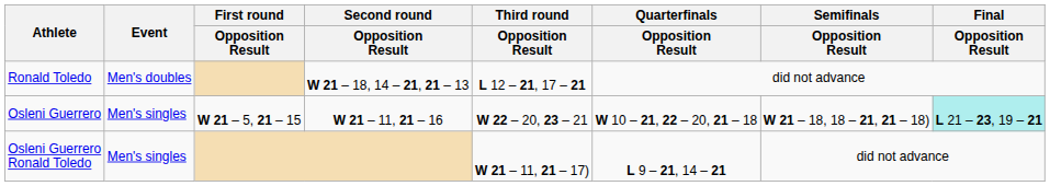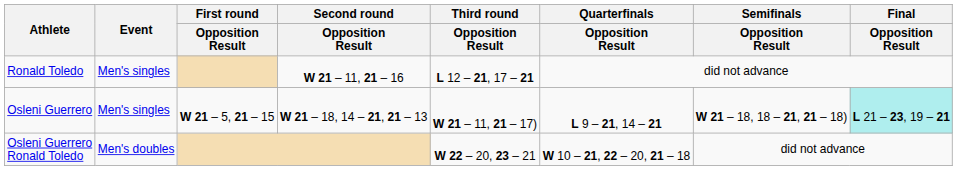Ronald Toledo | Event: Men's doubles -> Men's singles
Ronald Toledo | Second round / Opposition Result: W 21 – 18, 14 – 21, 21 – 13 -> W 21 – 11, 21 – 16
Osleni Guerrero | Second round / Opposition Result: W 21 – 11, 21 – 16 -> W 21 – 18, 14 – 21, 21 – 13
Osleni Guerrero | Third round / Opposition Result: W 22 – 20, 23 – 21 -> W 21 – 11, 21 – 17)
Osleni Guerrero | Quarterfinals / Opposition Result: W 10 – 21, 22 – 20, 21 – 18 -> L 9 – 21, 14 – 21
Osleni Guerrero Ronald Toledo | Event: Men's singles -> Men's doubles
Osleni Guerrero Ronald Toledo | Third round / Opposition Result: W 21 – 11, 21 – 17) -> W 22 – 20, 23 – 21
Osleni Guerrero Ronald Toledo | Quarterfinals / Opposition Result: L 9 – 21, 14 – 21 -> W 10 – 21, 22 – 20, 21 – 18
